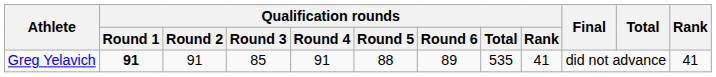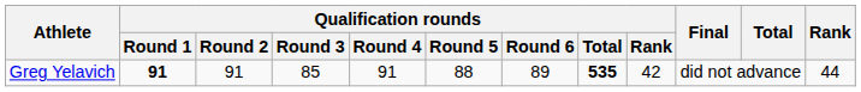Greg Yelavich | Qualification rounds / Total: normal -> bold
Greg Yelavich | Qualification rounds / Rank: 41 -> 42
Greg Yelavich | Rank: 41 -> 44
